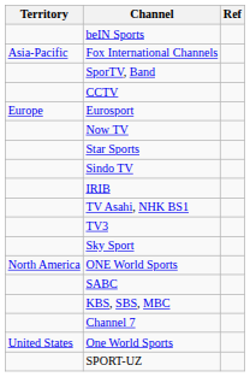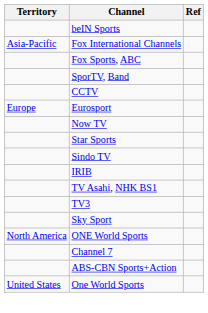+ row: Fox Sports, ABC
- row: SABC
- row: KBS, SBS, MBC
+ row: ABS-CBN Sports+Action
- row: SPORT-UZ
